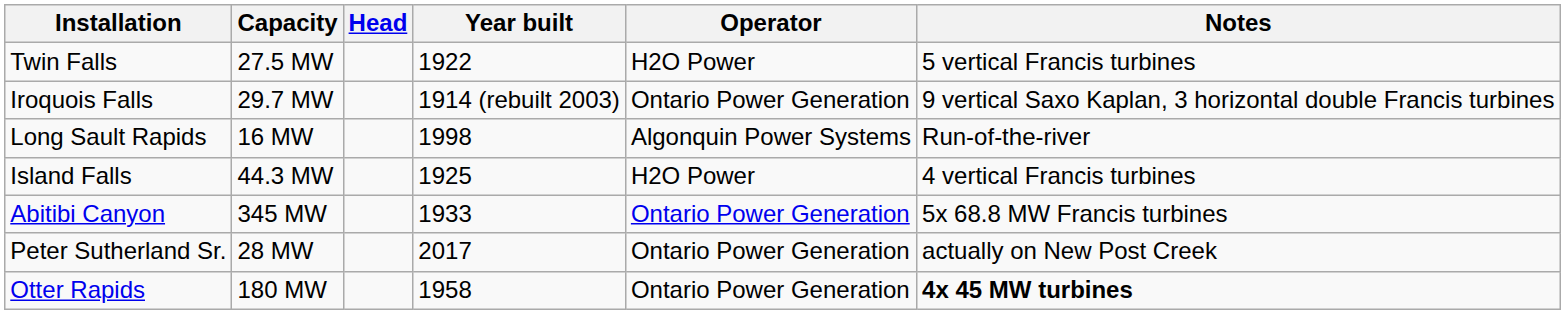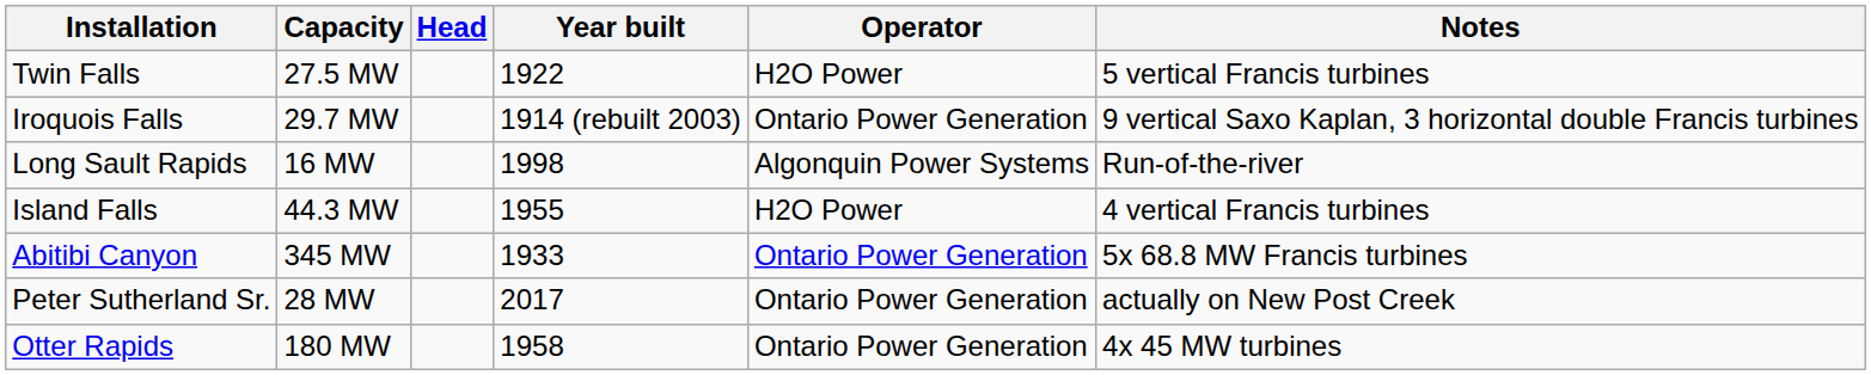Island Falls | Year built: 1925 -> 1955
Otter Rapids | Notes: bold -> normal
